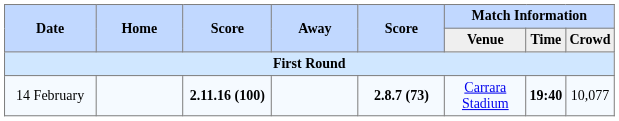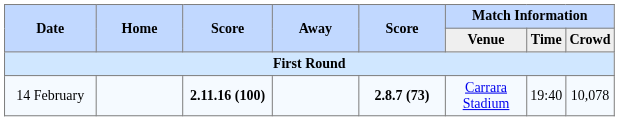14 February | Match Information / Time: bold -> normal
14 February | Match Information / Crowd: 10,077 -> 10,078
